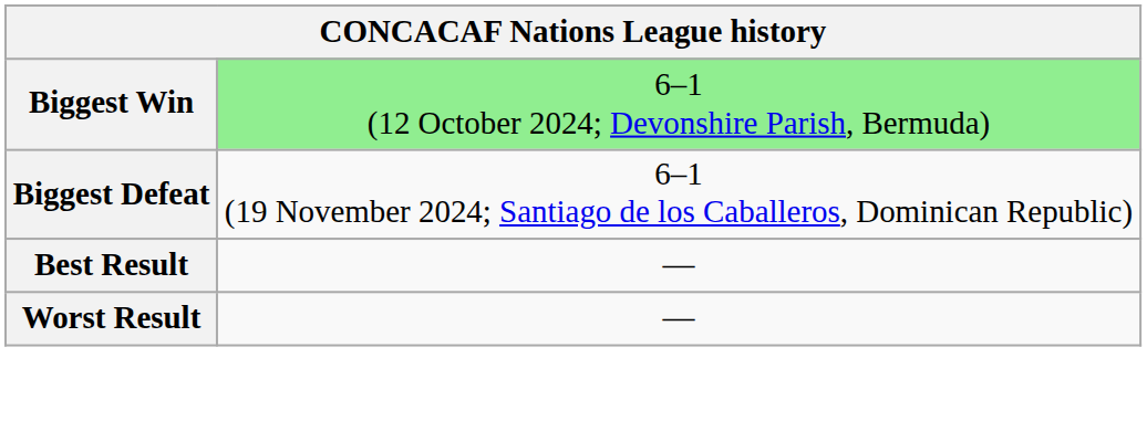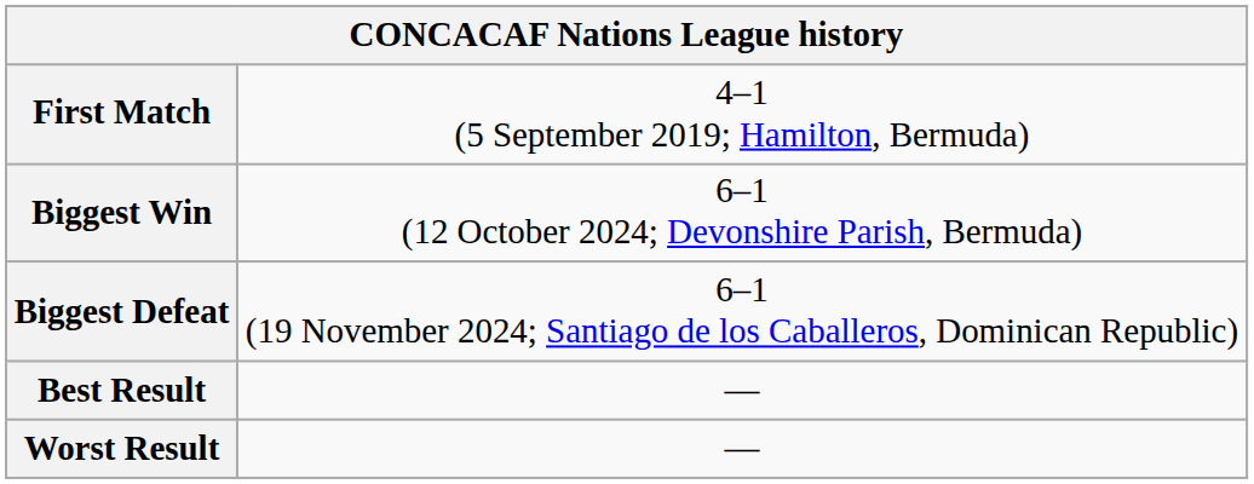+ row: First Match | 4–1 (5 September 2019; Hamilton, Bermuda)
Biggest Win | column 2: lightgreen background -> no background
